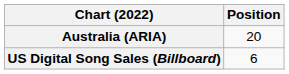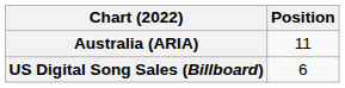Australia (ARIA) | Position: 20 -> 11
